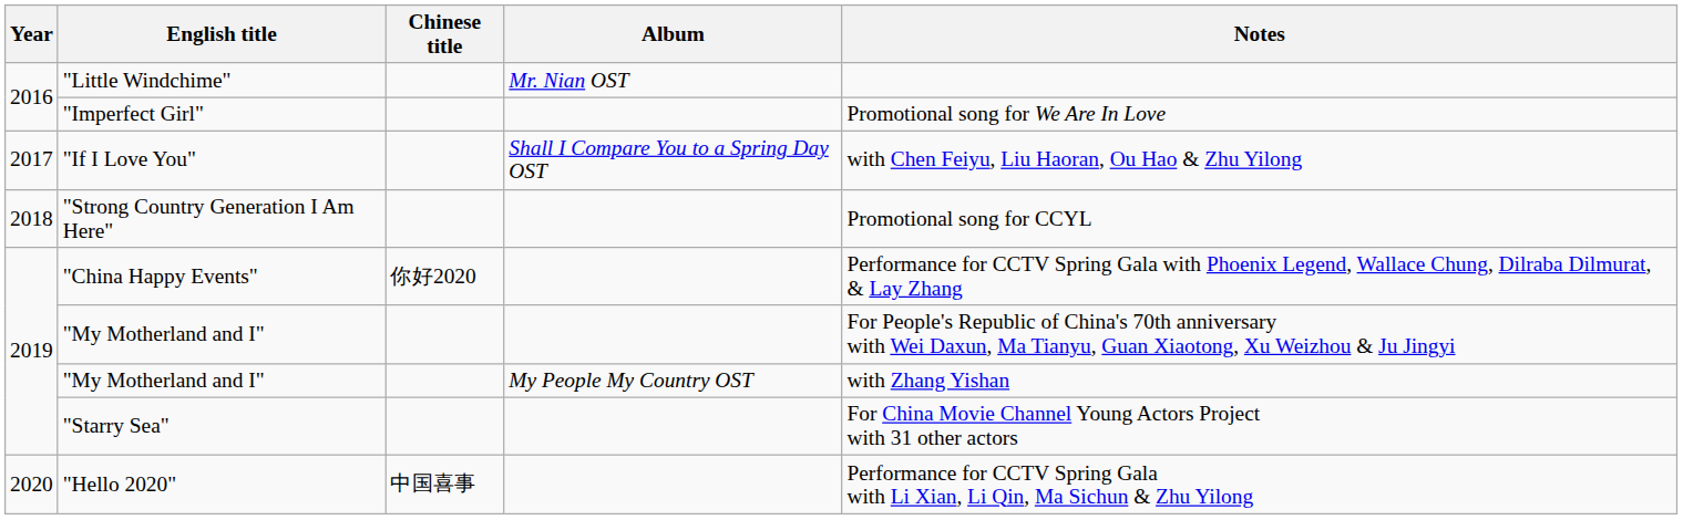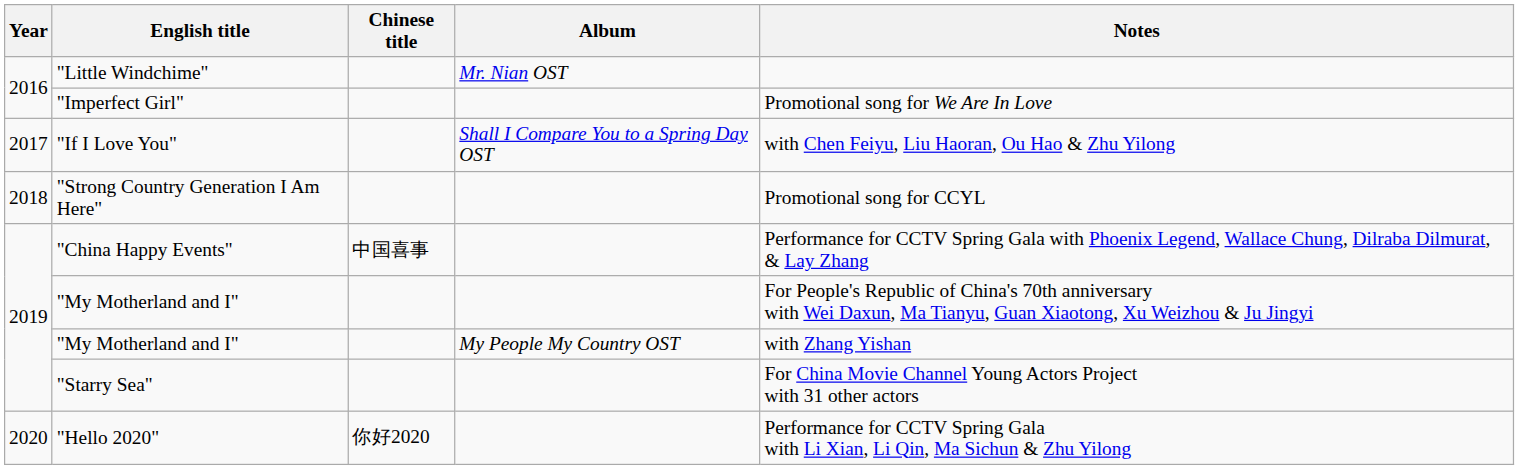"China Happy Events" | Chinese title: 你好2020 -> 中国喜事
"Hello 2020" | Chinese title: 中国喜事 -> 你好2020
